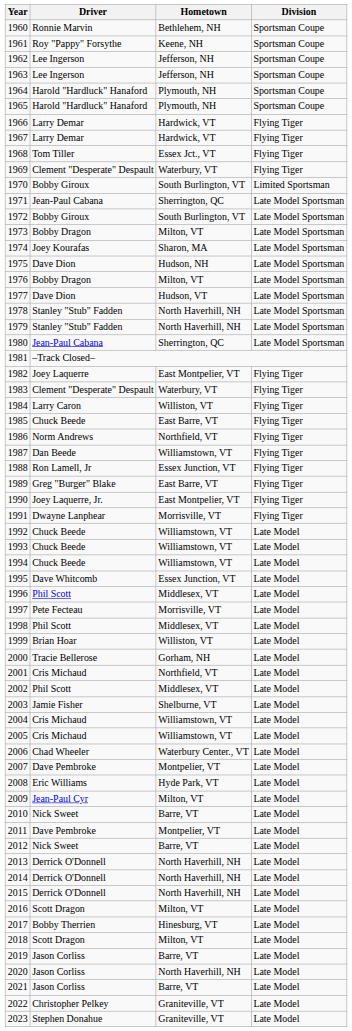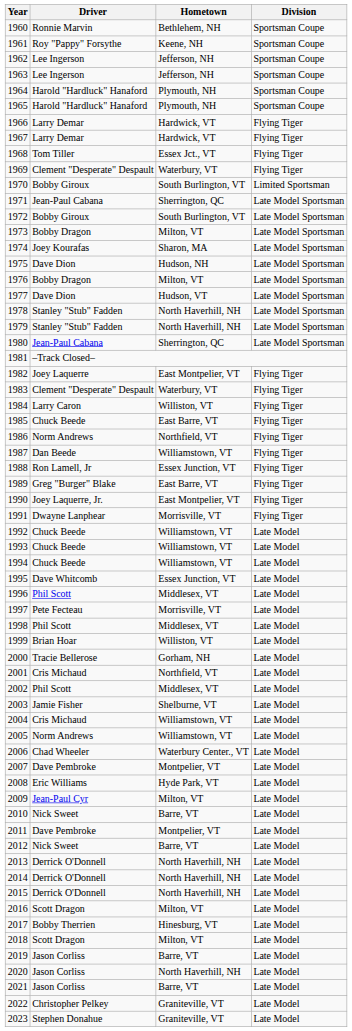2005 | Driver: Cris Michaud -> Norm Andrews
